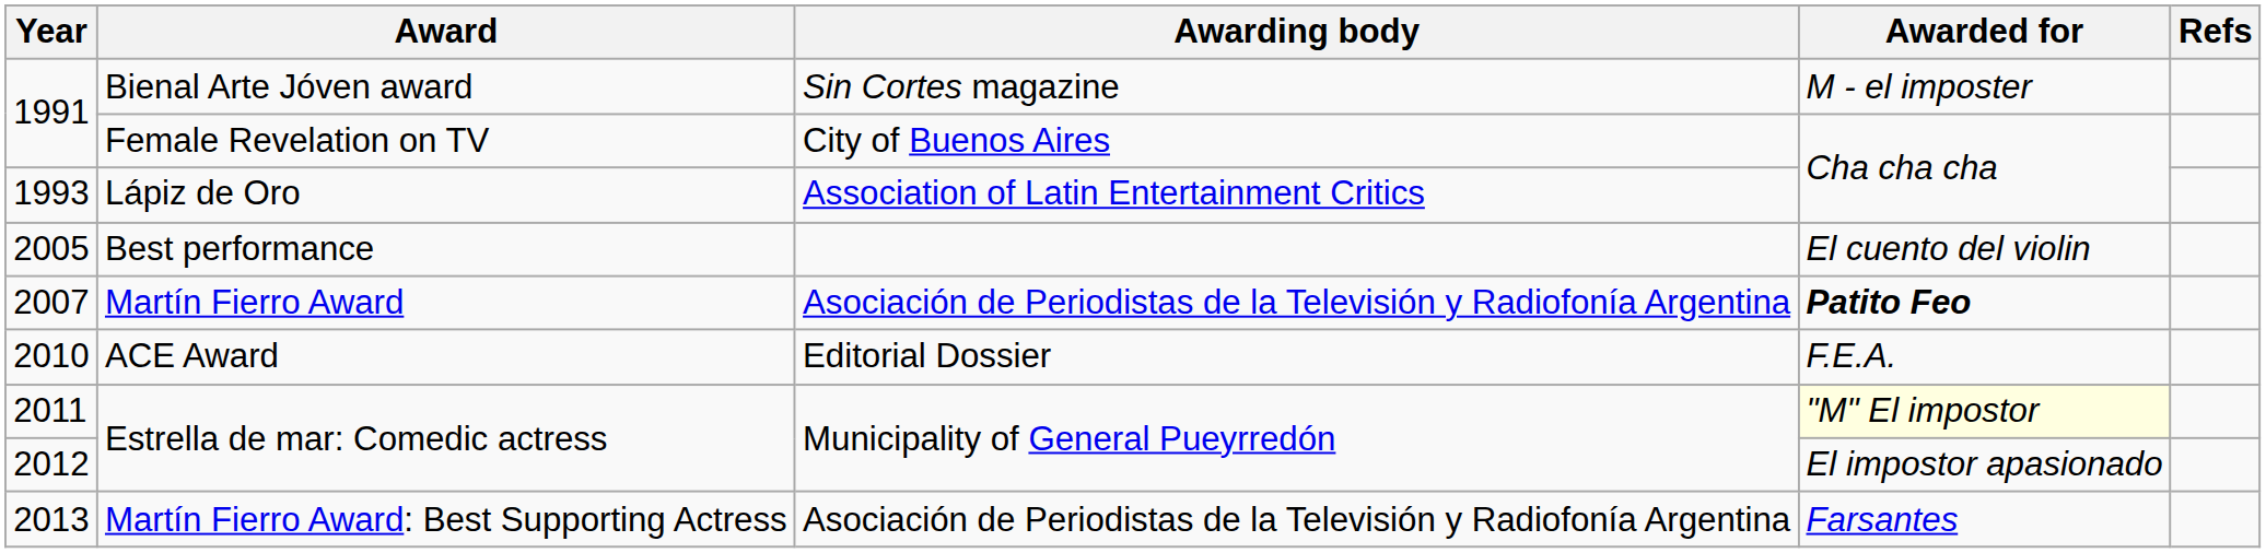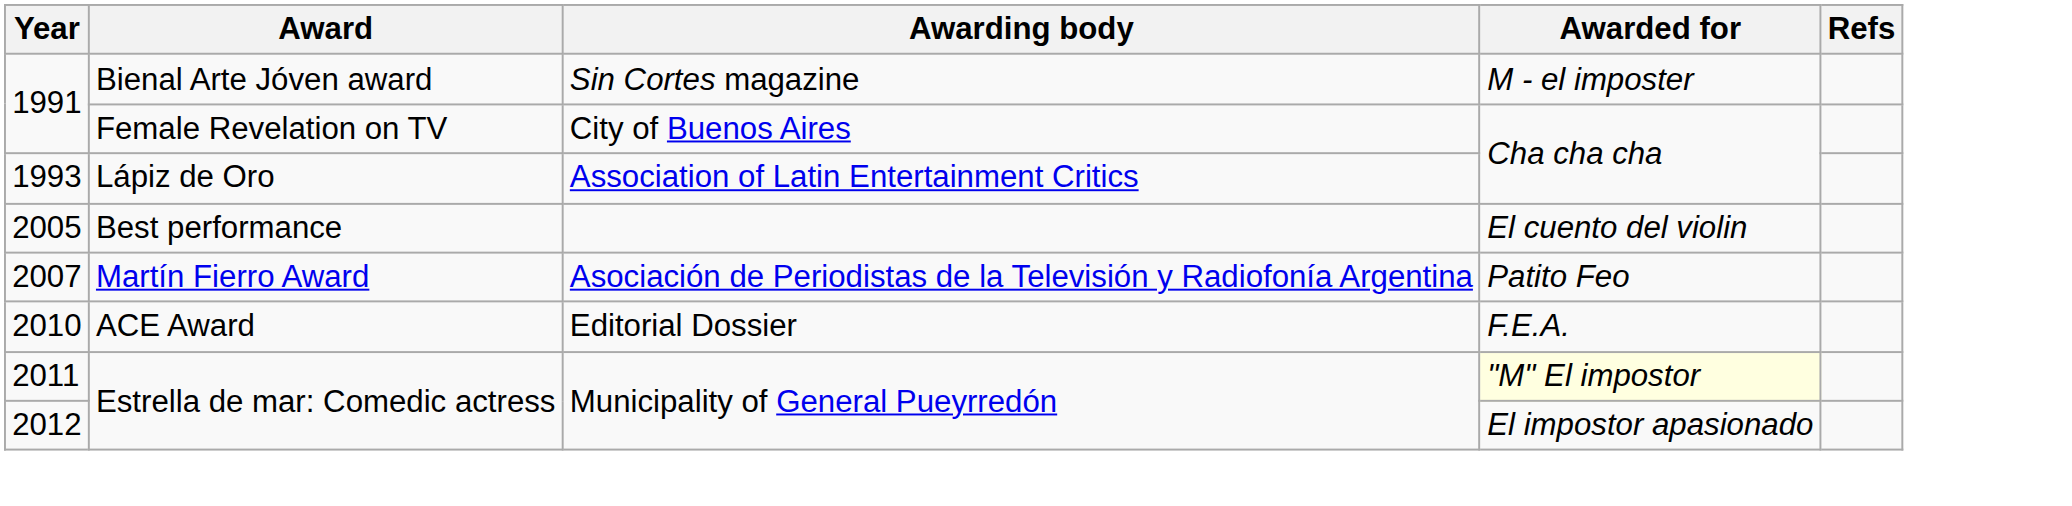2007 | Awarded for: bold -> normal
- row: 2013 | Martín Fierro Award: Best Supporting Actress | Asociación de Periodistas de la Televisión y Radiofonía Argentina | Farsantes
